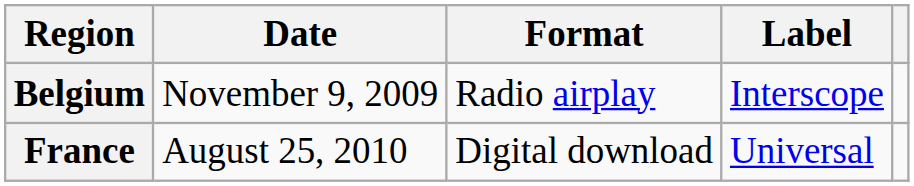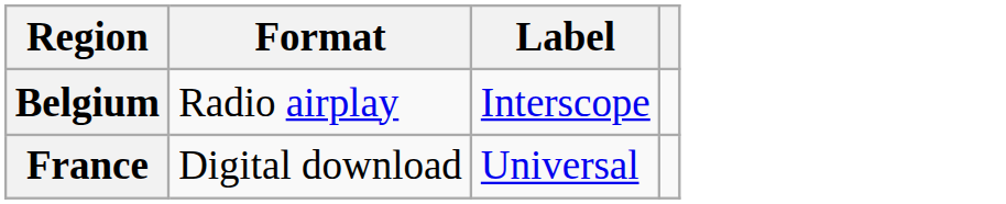- column: Date | November 9, 2009 | August 25, 2010
